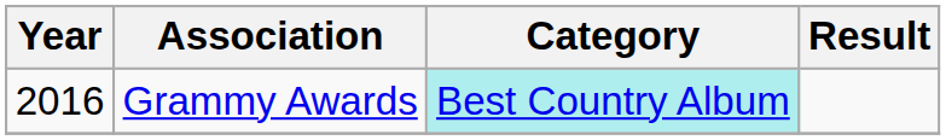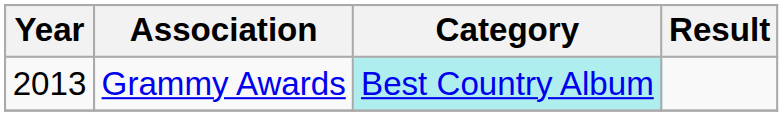Grammy Awards | Year: 2016 -> 2013
